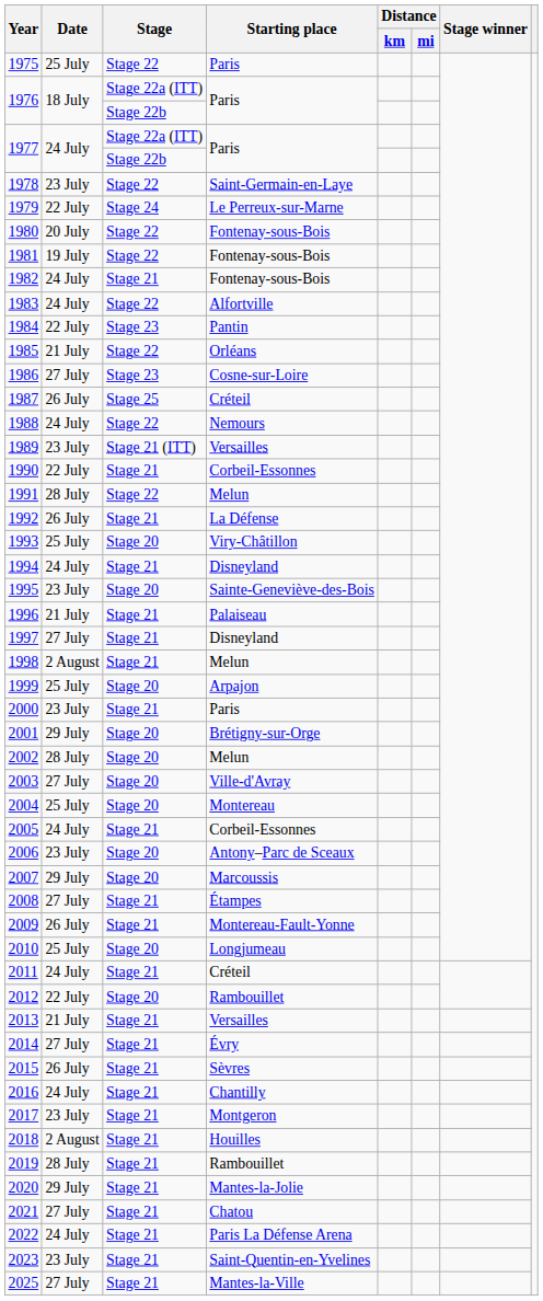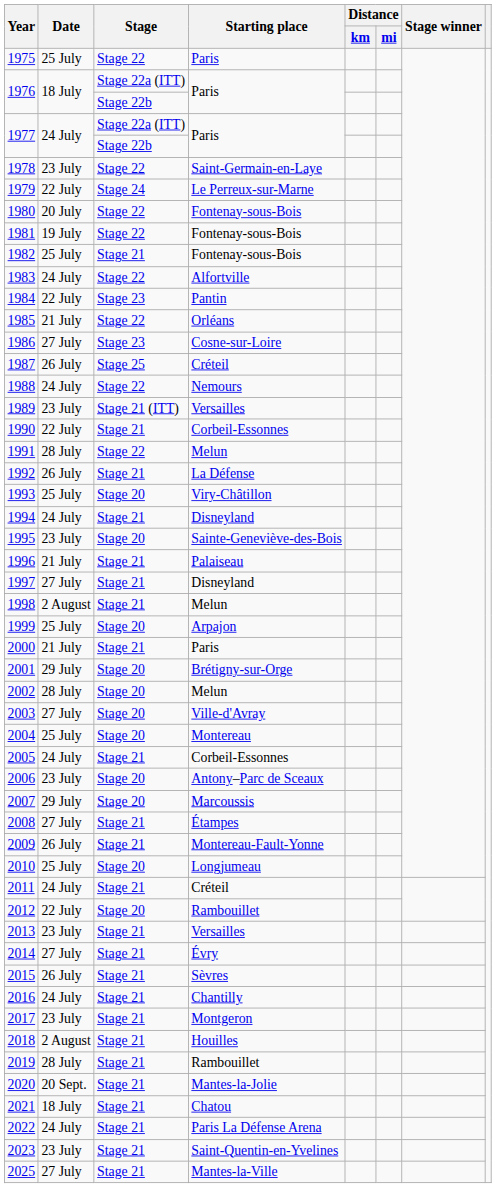1982 | Date: 24 July -> 25 July
2000 | Date: 23 July -> 21 July
2013 | Date: 21 July -> 23 July
2020 | Date: 29 July -> 20 Sept.
2021 | Date: 27 July -> 18 July
